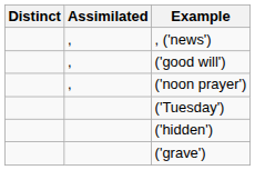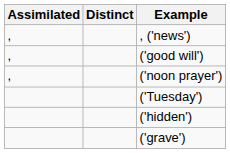columns swapped: Distinct <-> Assimilated
